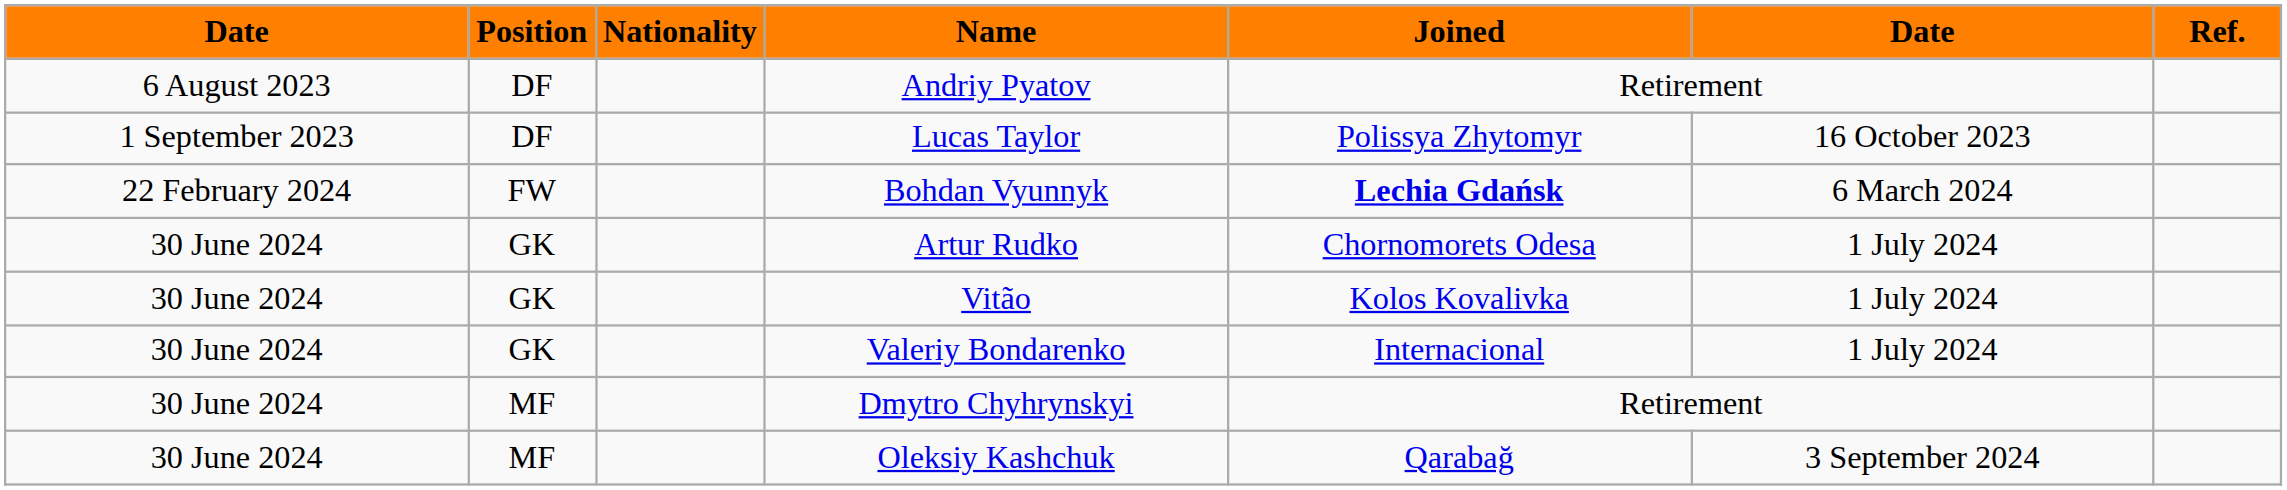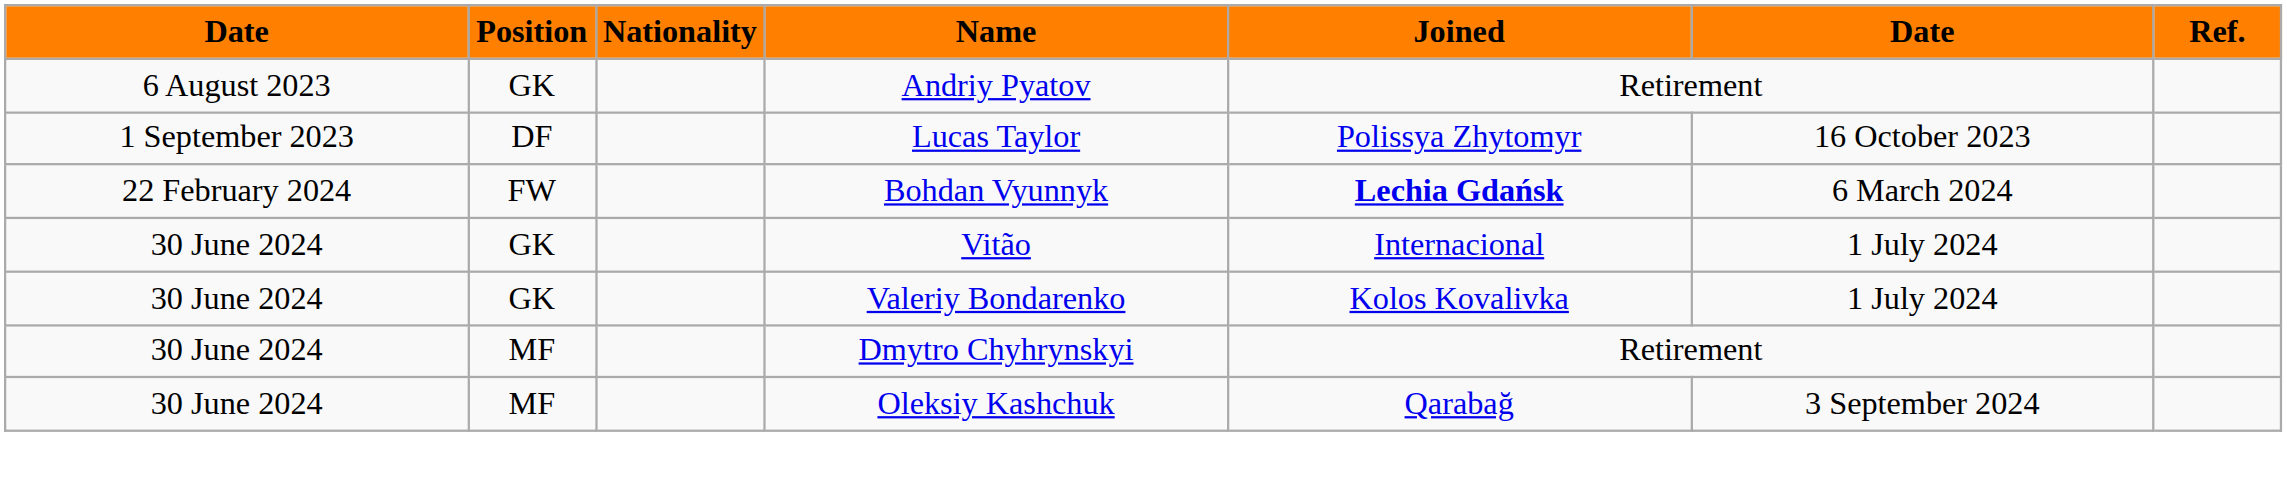Andriy Pyatov | Position: DF -> GK
- row: 30 June 2024 | GK | Artur Rudko | Chornomorets Odesa | 1 July 2024
Vitão | Joined: Kolos Kovalivka -> Internacional
Valeriy Bondarenko | Joined: Internacional -> Kolos Kovalivka
